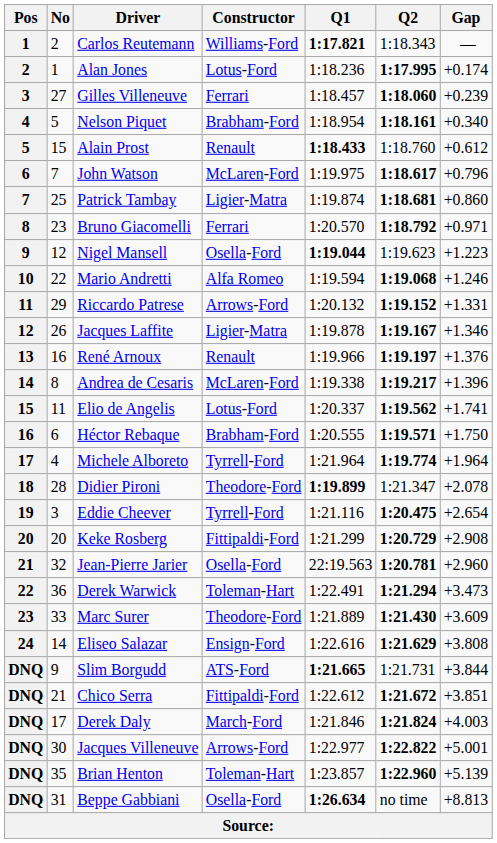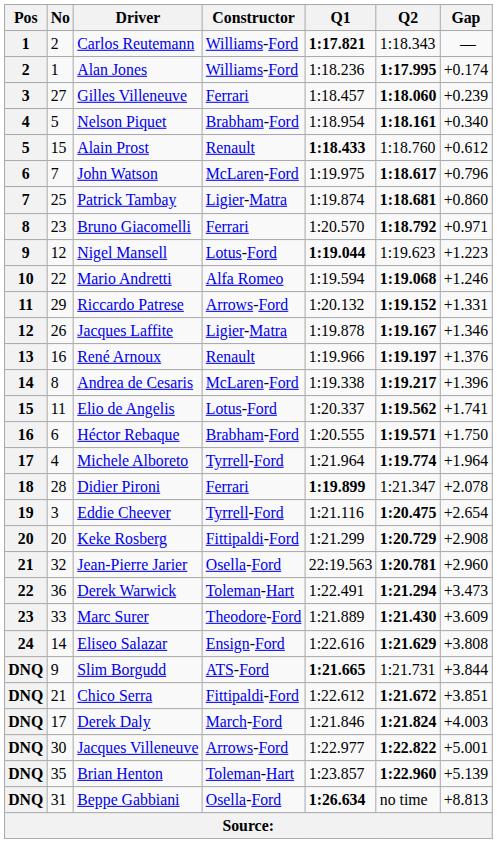Alan Jones | Constructor: Lotus-Ford -> Williams-Ford
Nigel Mansell | Constructor: Osella-Ford -> Lotus-Ford
Didier Pironi | Constructor: Theodore-Ford -> Ferrari
